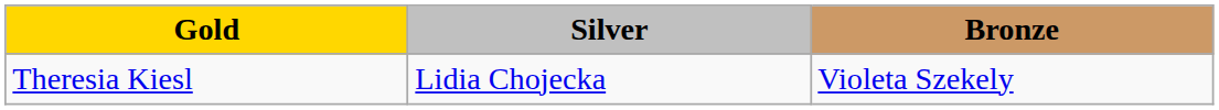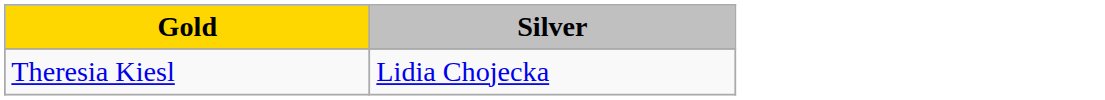- column: Bronze | Violeta Szekely
